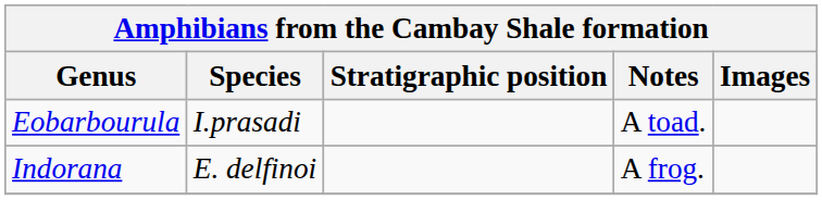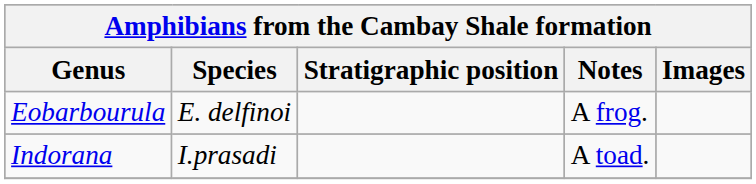Eobarbourula | Species: I.prasadi -> E. delfinoi
Eobarbourula | Notes: A toad. -> A frog.
Indorana | Species: E. delfinoi -> I.prasadi
Indorana | Notes: A frog. -> A toad.
